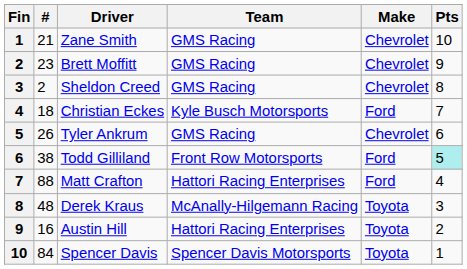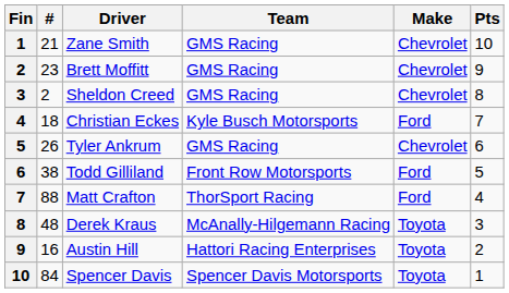Todd Gilliland | Pts: paleturquoise background -> no background
Matt Crafton | Team: Hattori Racing Enterprises -> ThorSport Racing
